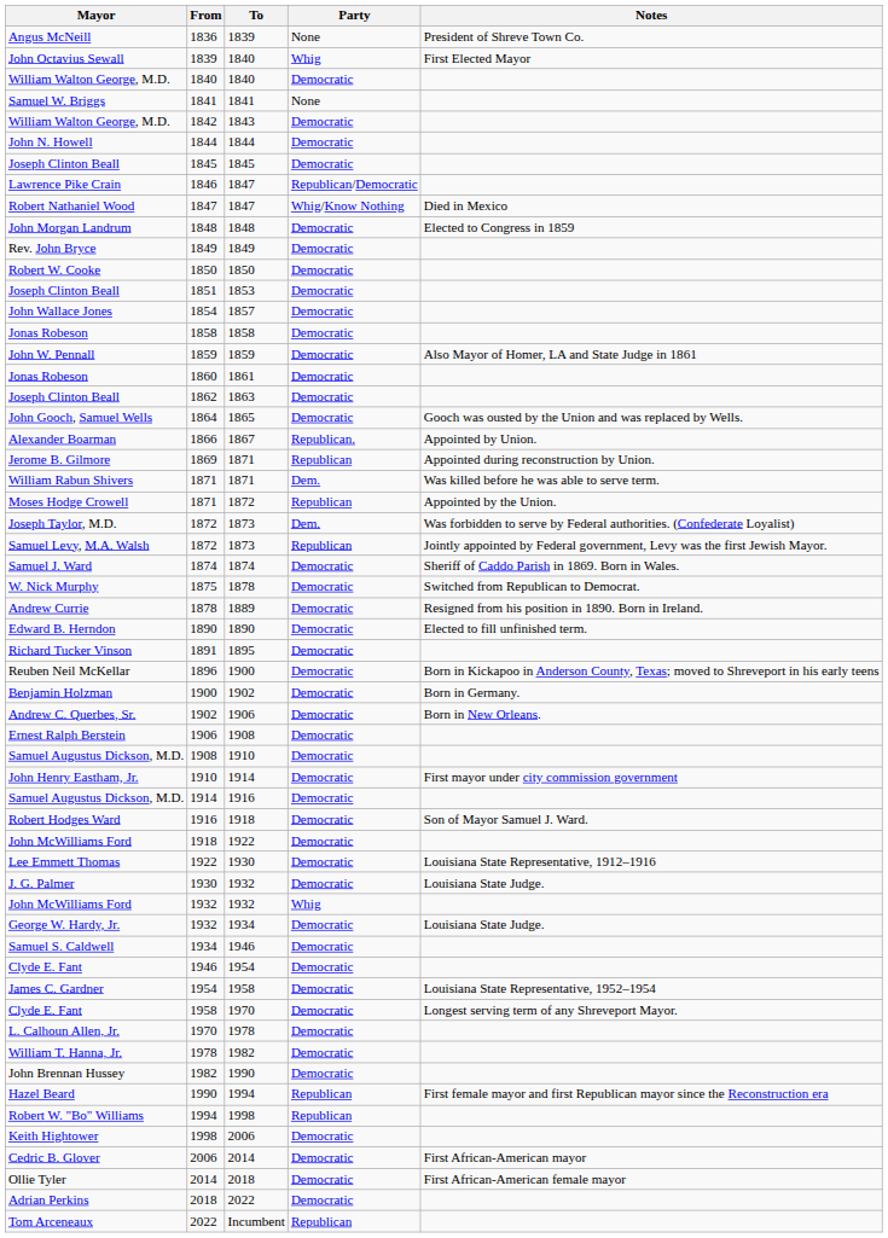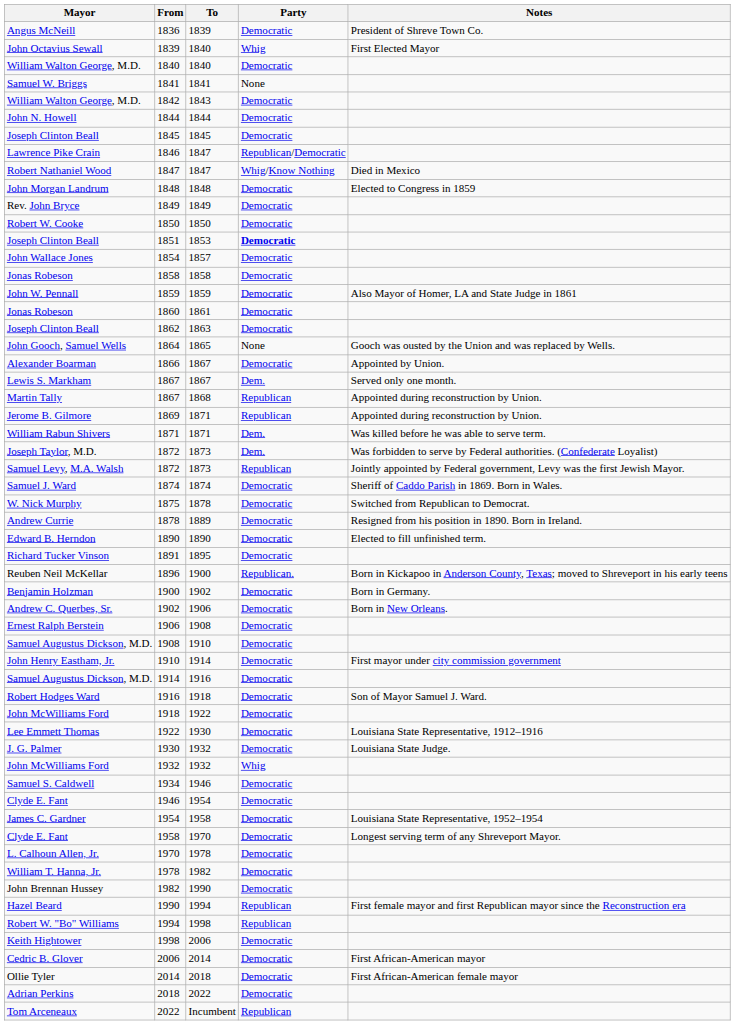1836 | Party: None -> Democratic
1851 | Party: normal -> bold
1864 | Party: Democratic -> None
1866 | Party: Republican. -> Democratic
+ row: Lewis S. Markham | 1867 | 1867 | Dem. | Served only one month.
+ row: Martin Tally | 1867 | 1868 | Republican | Appointed during reconstruction by Union.
- row: Moses Hodge Crowell | 1871 | 1872 | Republican | Appointed by the Union.
1896 | Party: Democratic -> Republican.
- row: George W. Hardy, Jr. | 1932 | 1934 | Democratic | Louisiana State Judge.
